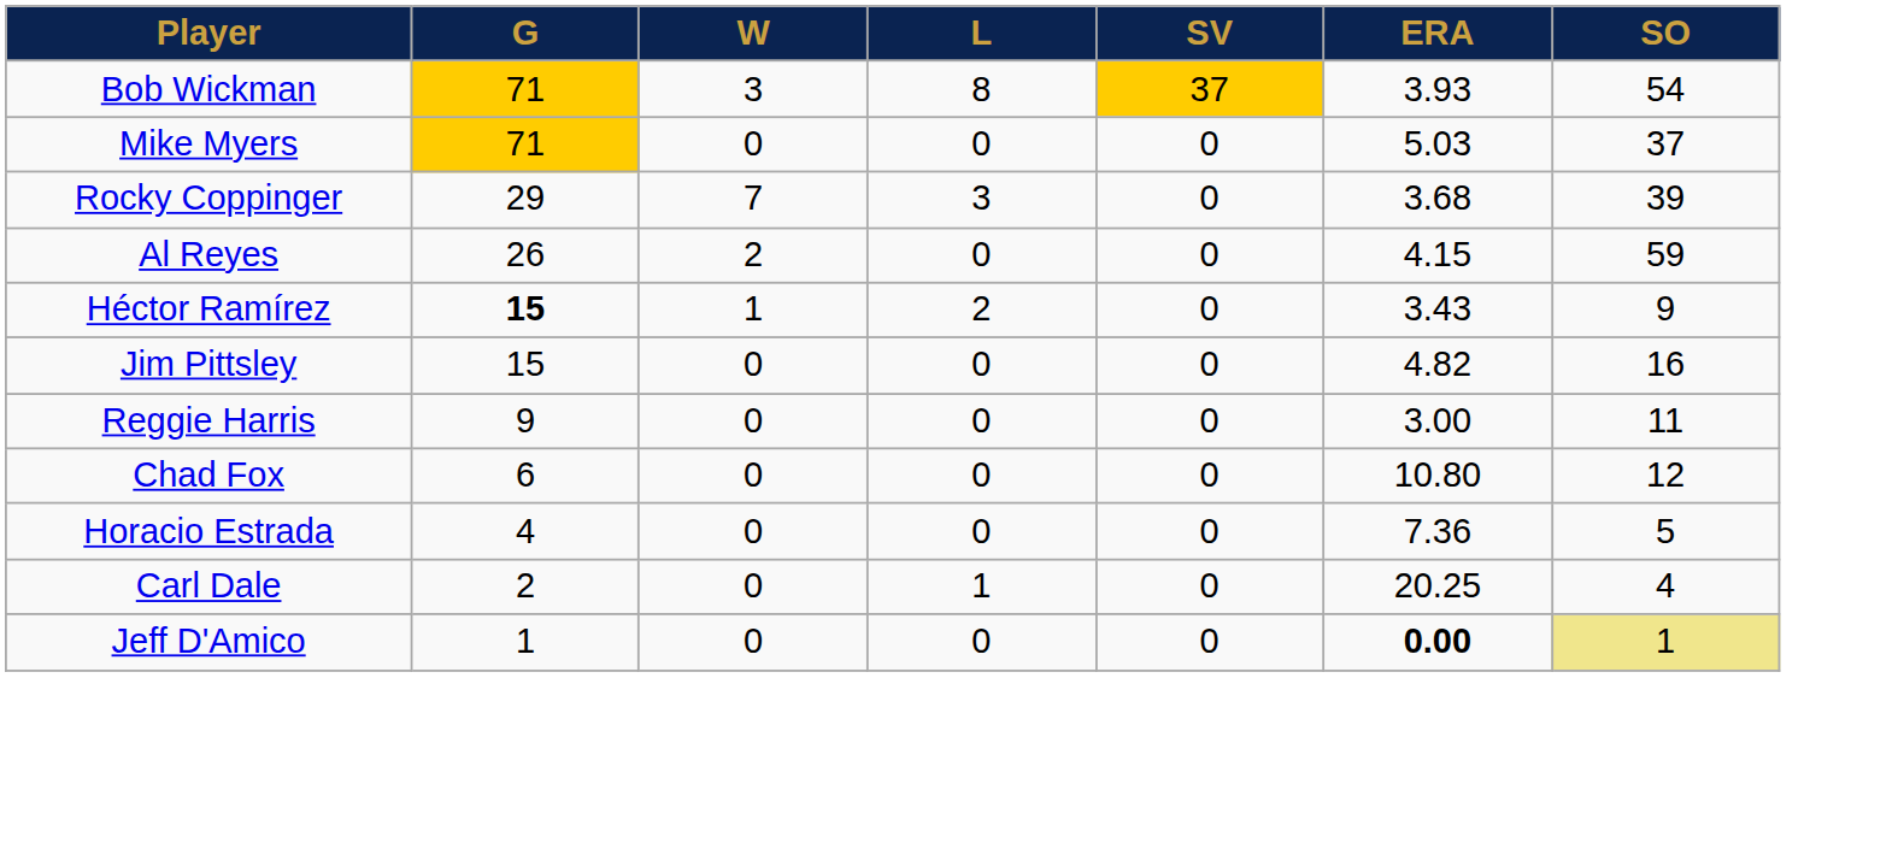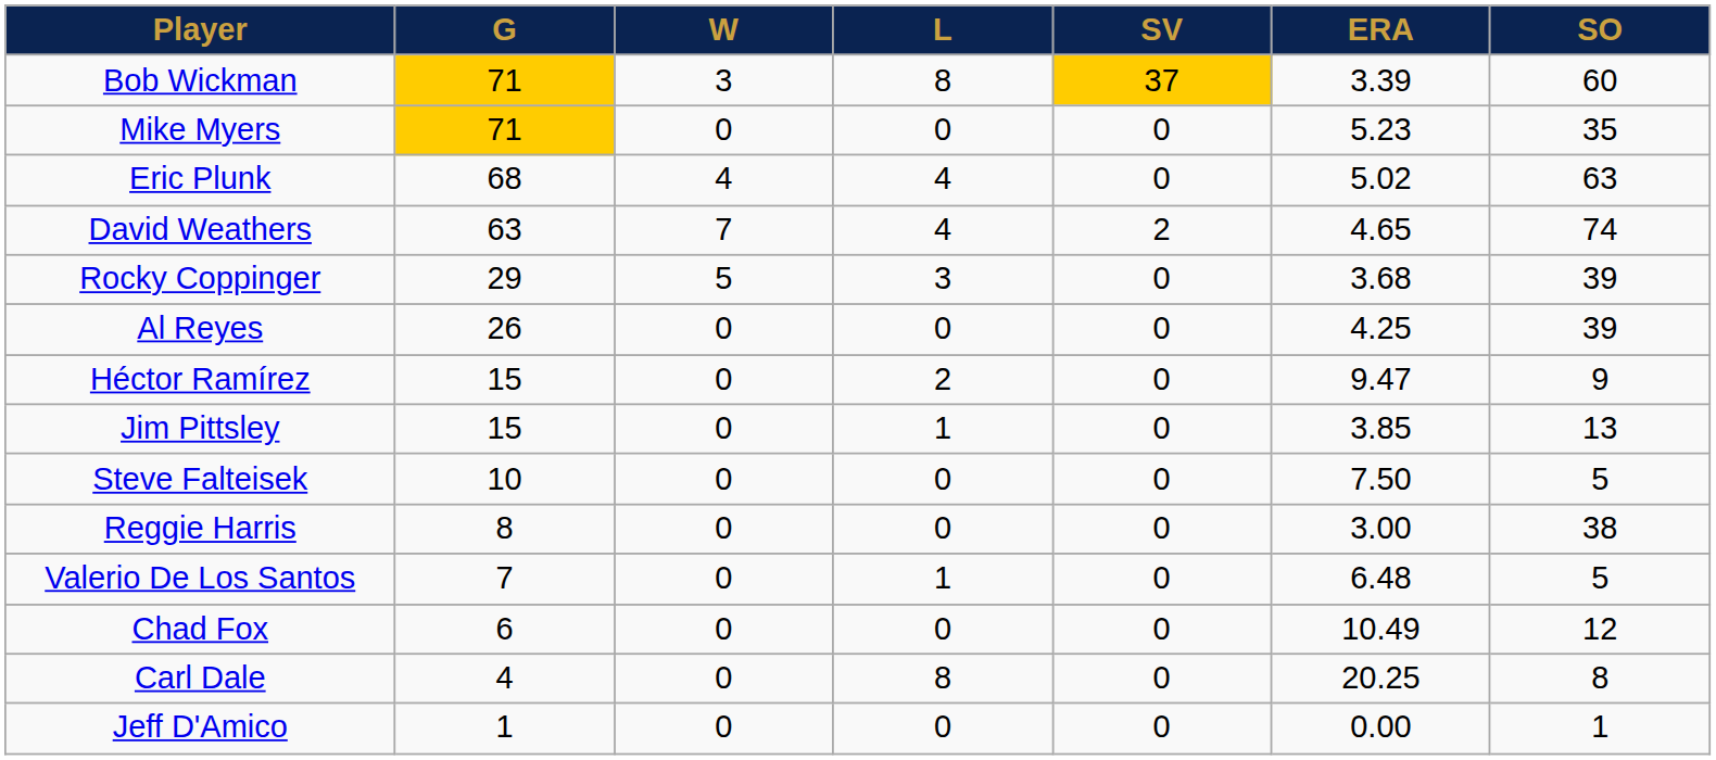Bob Wickman | ERA: 3.93 -> 3.39
Bob Wickman | SO: 54 -> 60
Mike Myers | ERA: 5.03 -> 5.23
Mike Myers | SO: 37 -> 35
+ row: Eric Plunk | 68 | 4 | 4 | 0 | 5.02 | 63
+ row: David Weathers | 63 | 7 | 4 | 2 | 4.65 | 74
Rocky Coppinger | W: 7 -> 5
Al Reyes | W: 2 -> 0
Al Reyes | ERA: 4.15 -> 4.25
Al Reyes | SO: 59 -> 39
Héctor Ramírez | G: bold -> normal
Héctor Ramírez | W: 1 -> 0
Héctor Ramírez | ERA: 3.43 -> 9.47
Jim Pittsley | L: 0 -> 1
Jim Pittsley | ERA: 4.82 -> 3.85
Jim Pittsley | SO: 16 -> 13
+ row: Steve Falteisek | 10 | 0 | 0 | 0 | 7.50 | 5
Reggie Harris | G: 9 -> 8
Reggie Harris | SO: 11 -> 38
+ row: Valerio De Los Santos | 7 | 0 | 1 | 0 | 6.48 | 5
Chad Fox | ERA: 10.80 -> 10.49
- row: Horacio Estrada | 4 | 0 | 0 | 0 | 7.36 | 5
Carl Dale | G: 2 -> 4
Carl Dale | L: 1 -> 8
Carl Dale | SO: 4 -> 8
Jeff D'Amico | ERA: bold -> normal
Jeff D'Amico | SO: khaki background -> no background
